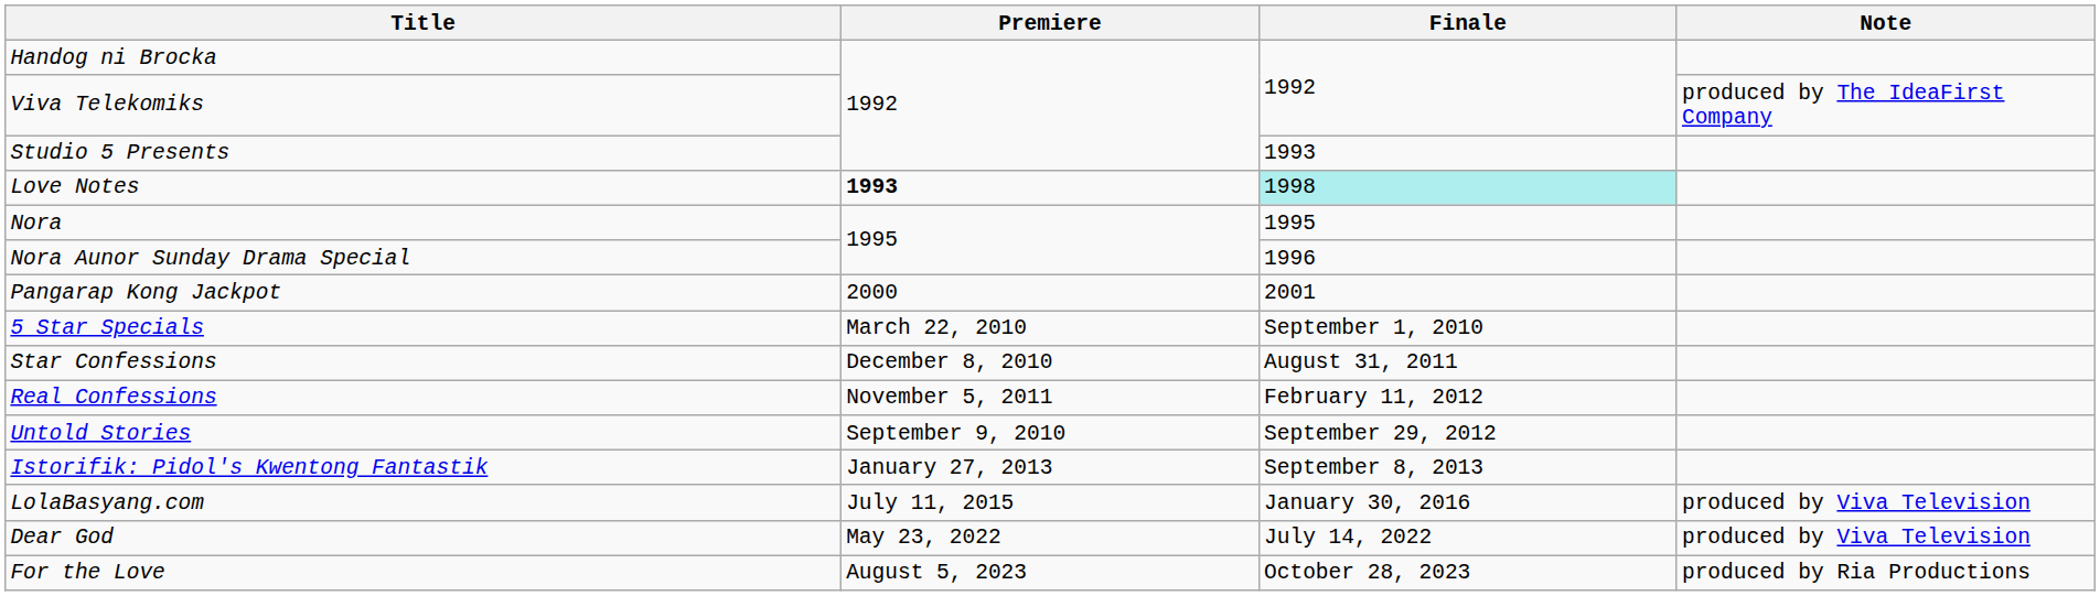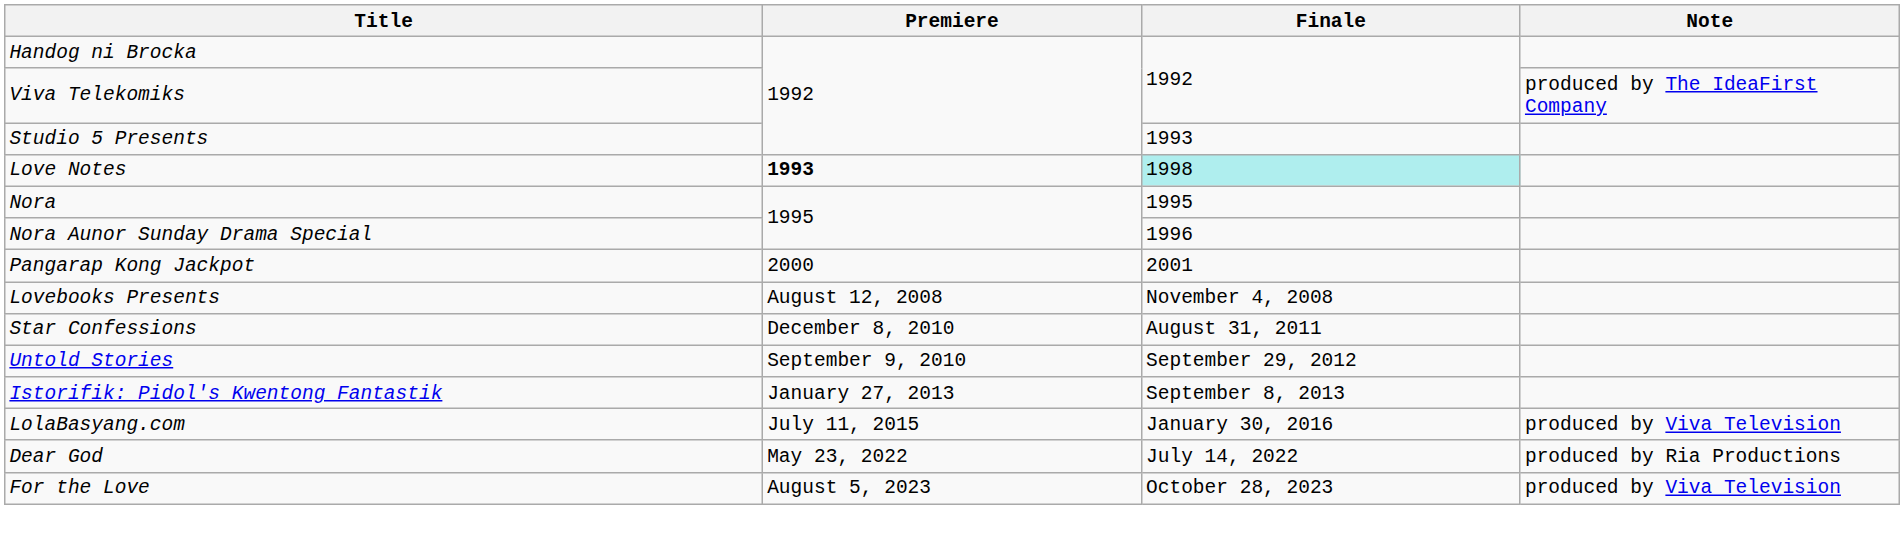+ row: Lovebooks Presents | August 12, 2008 | November 4, 2008
- row: 5 Star Specials | March 22, 2010 | September 1, 2010
- row: Real Confessions | November 5, 2011 | February 11, 2012
Dear God | Note: produced by Viva Television -> produced by Ria Productions
For the Love | Note: produced by Ria Productions -> produced by Viva Television
